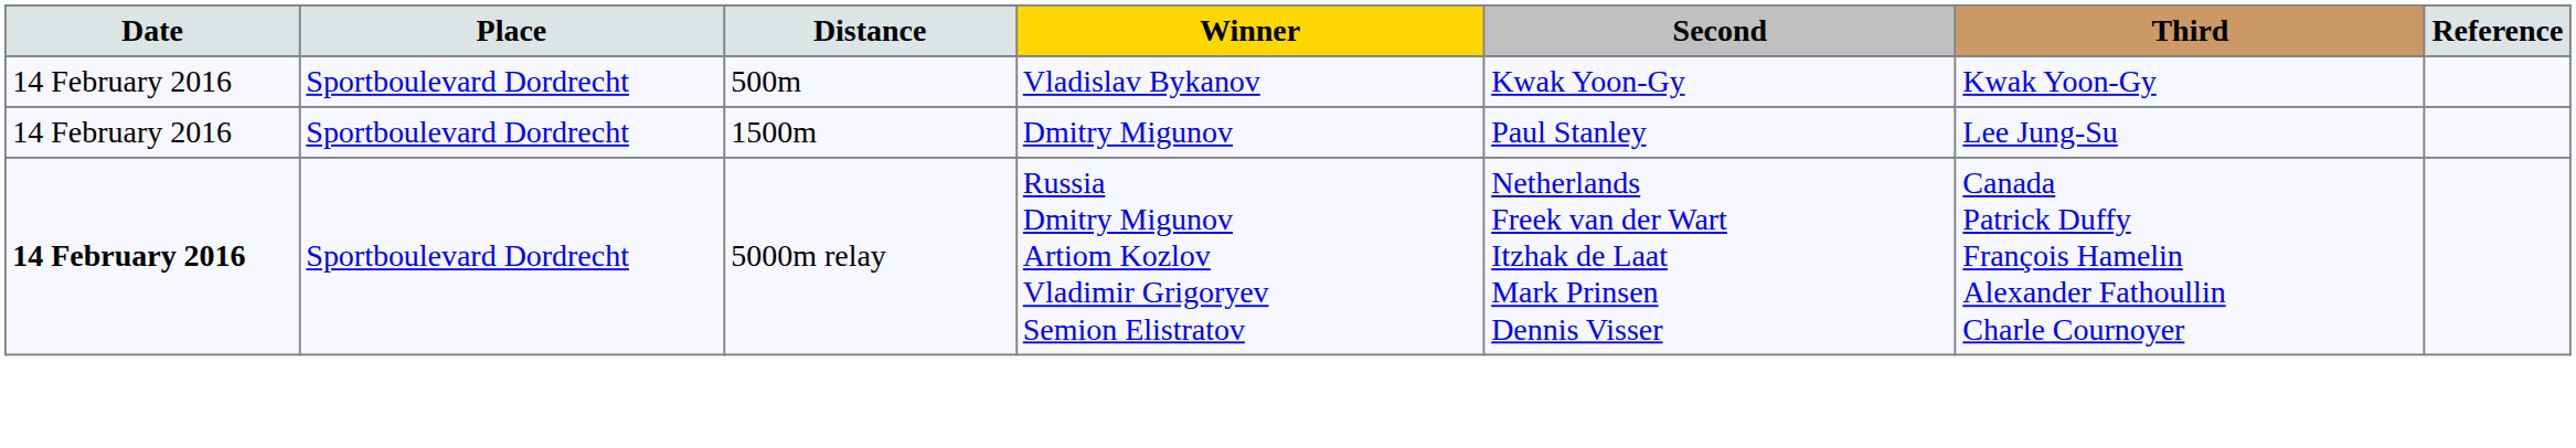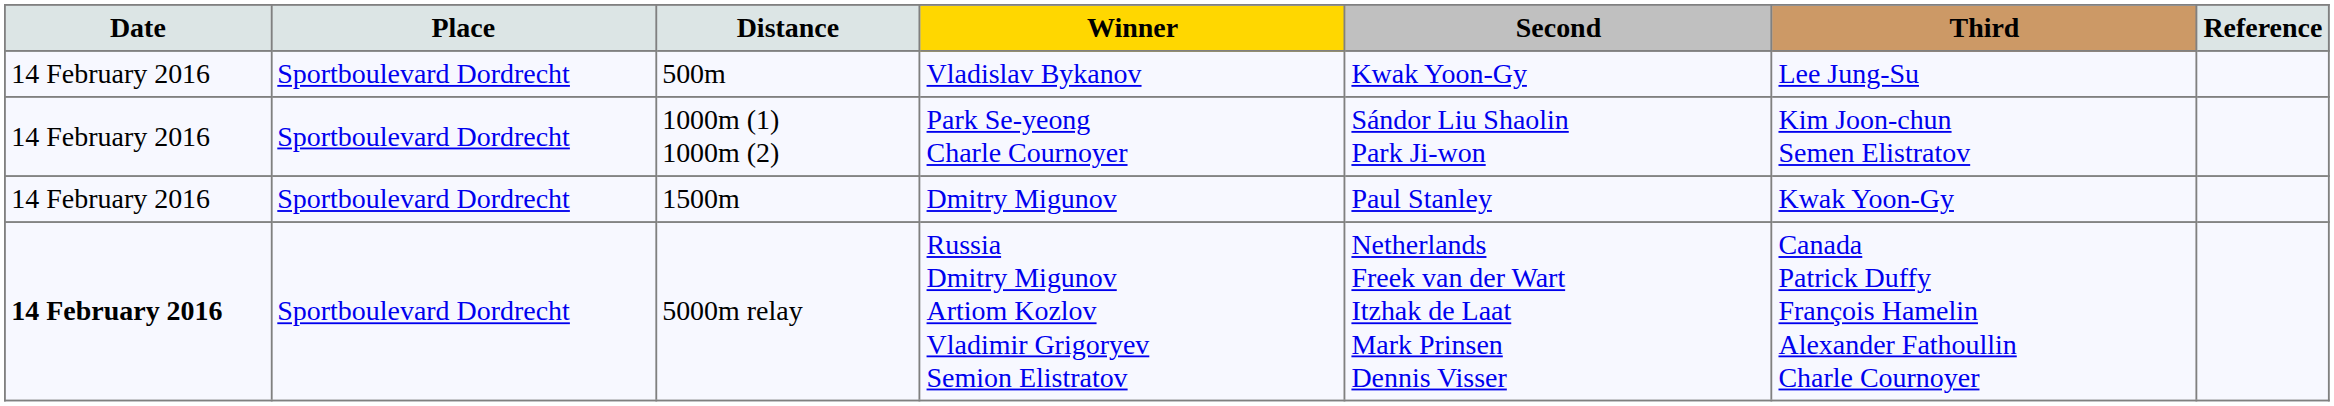500m | Third: Kwak Yoon-Gy -> Lee Jung-Su
+ row: 14 February 2016 | Sportboulevard Dordrecht | 1000m (1) 1000m (2) | Park Se-yeong Charle Cournoyer | Sándor Liu Shaolin Park Ji-won | Kim Joon-chun Semen Elistratov
1500m | Third: Lee Jung-Su -> Kwak Yoon-Gy
